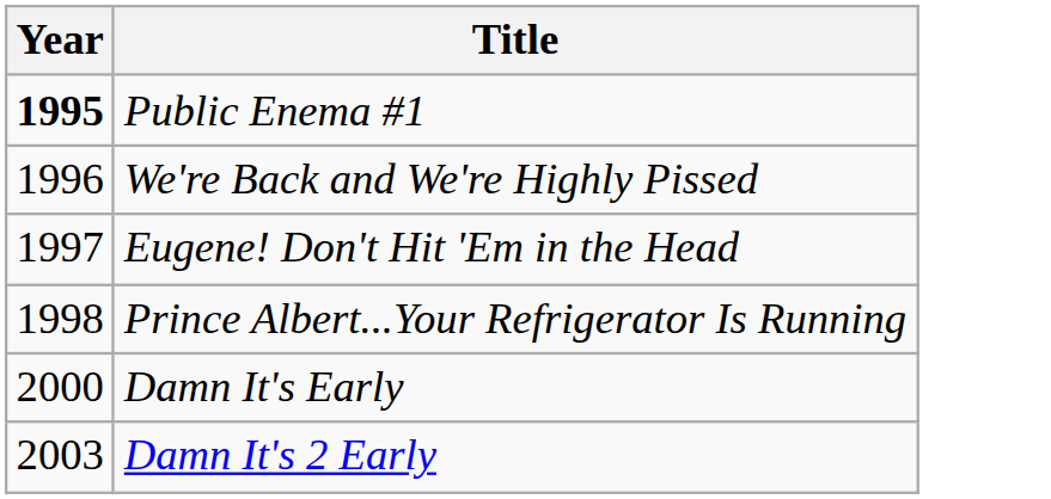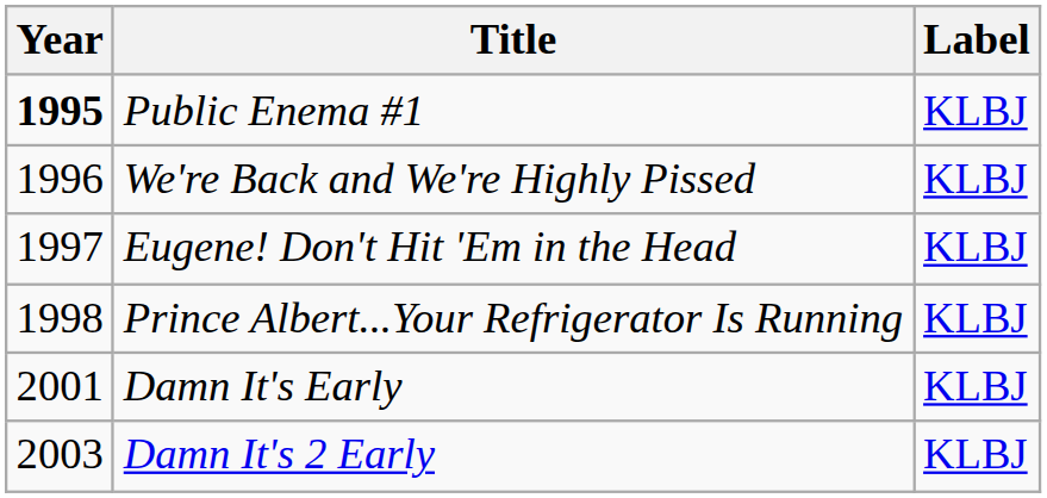+ column: Label | KLBJ | KLBJ | KLBJ | KLBJ | KLBJ | KLBJ
Damn It's Early | Year: 2000 -> 2001
